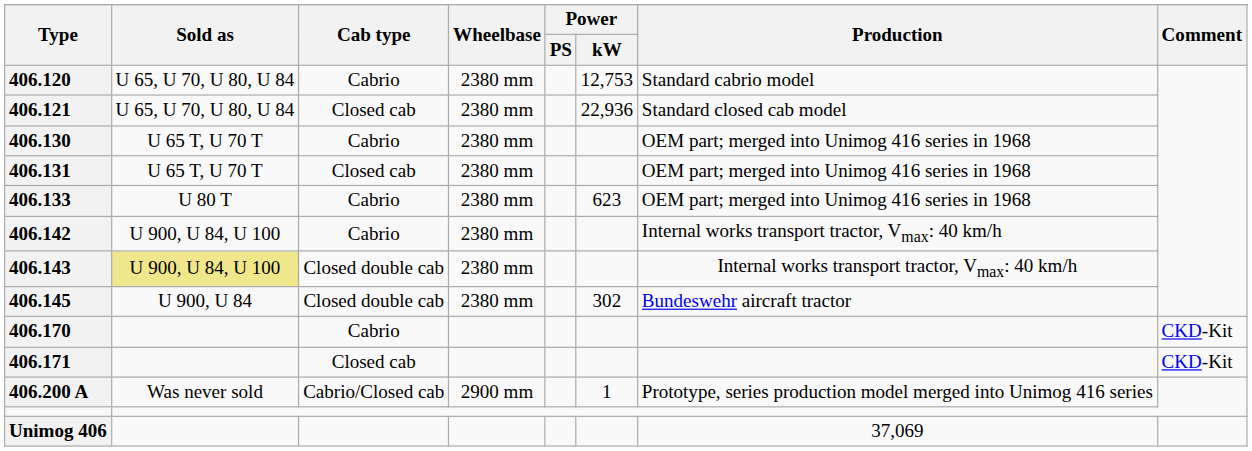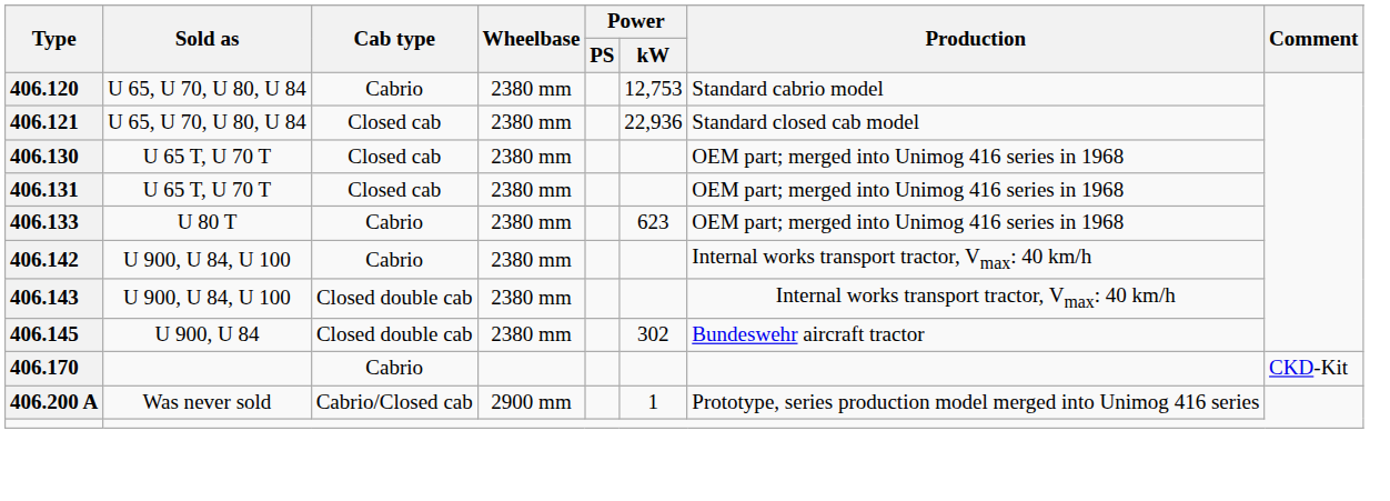406.130 | Cab type: Cabrio -> Closed cab
406.143 | Sold as: khaki background -> no background
- row: 406.171 | Closed cab | CKD-Kit
- row: Unimog 406 | 37,069
